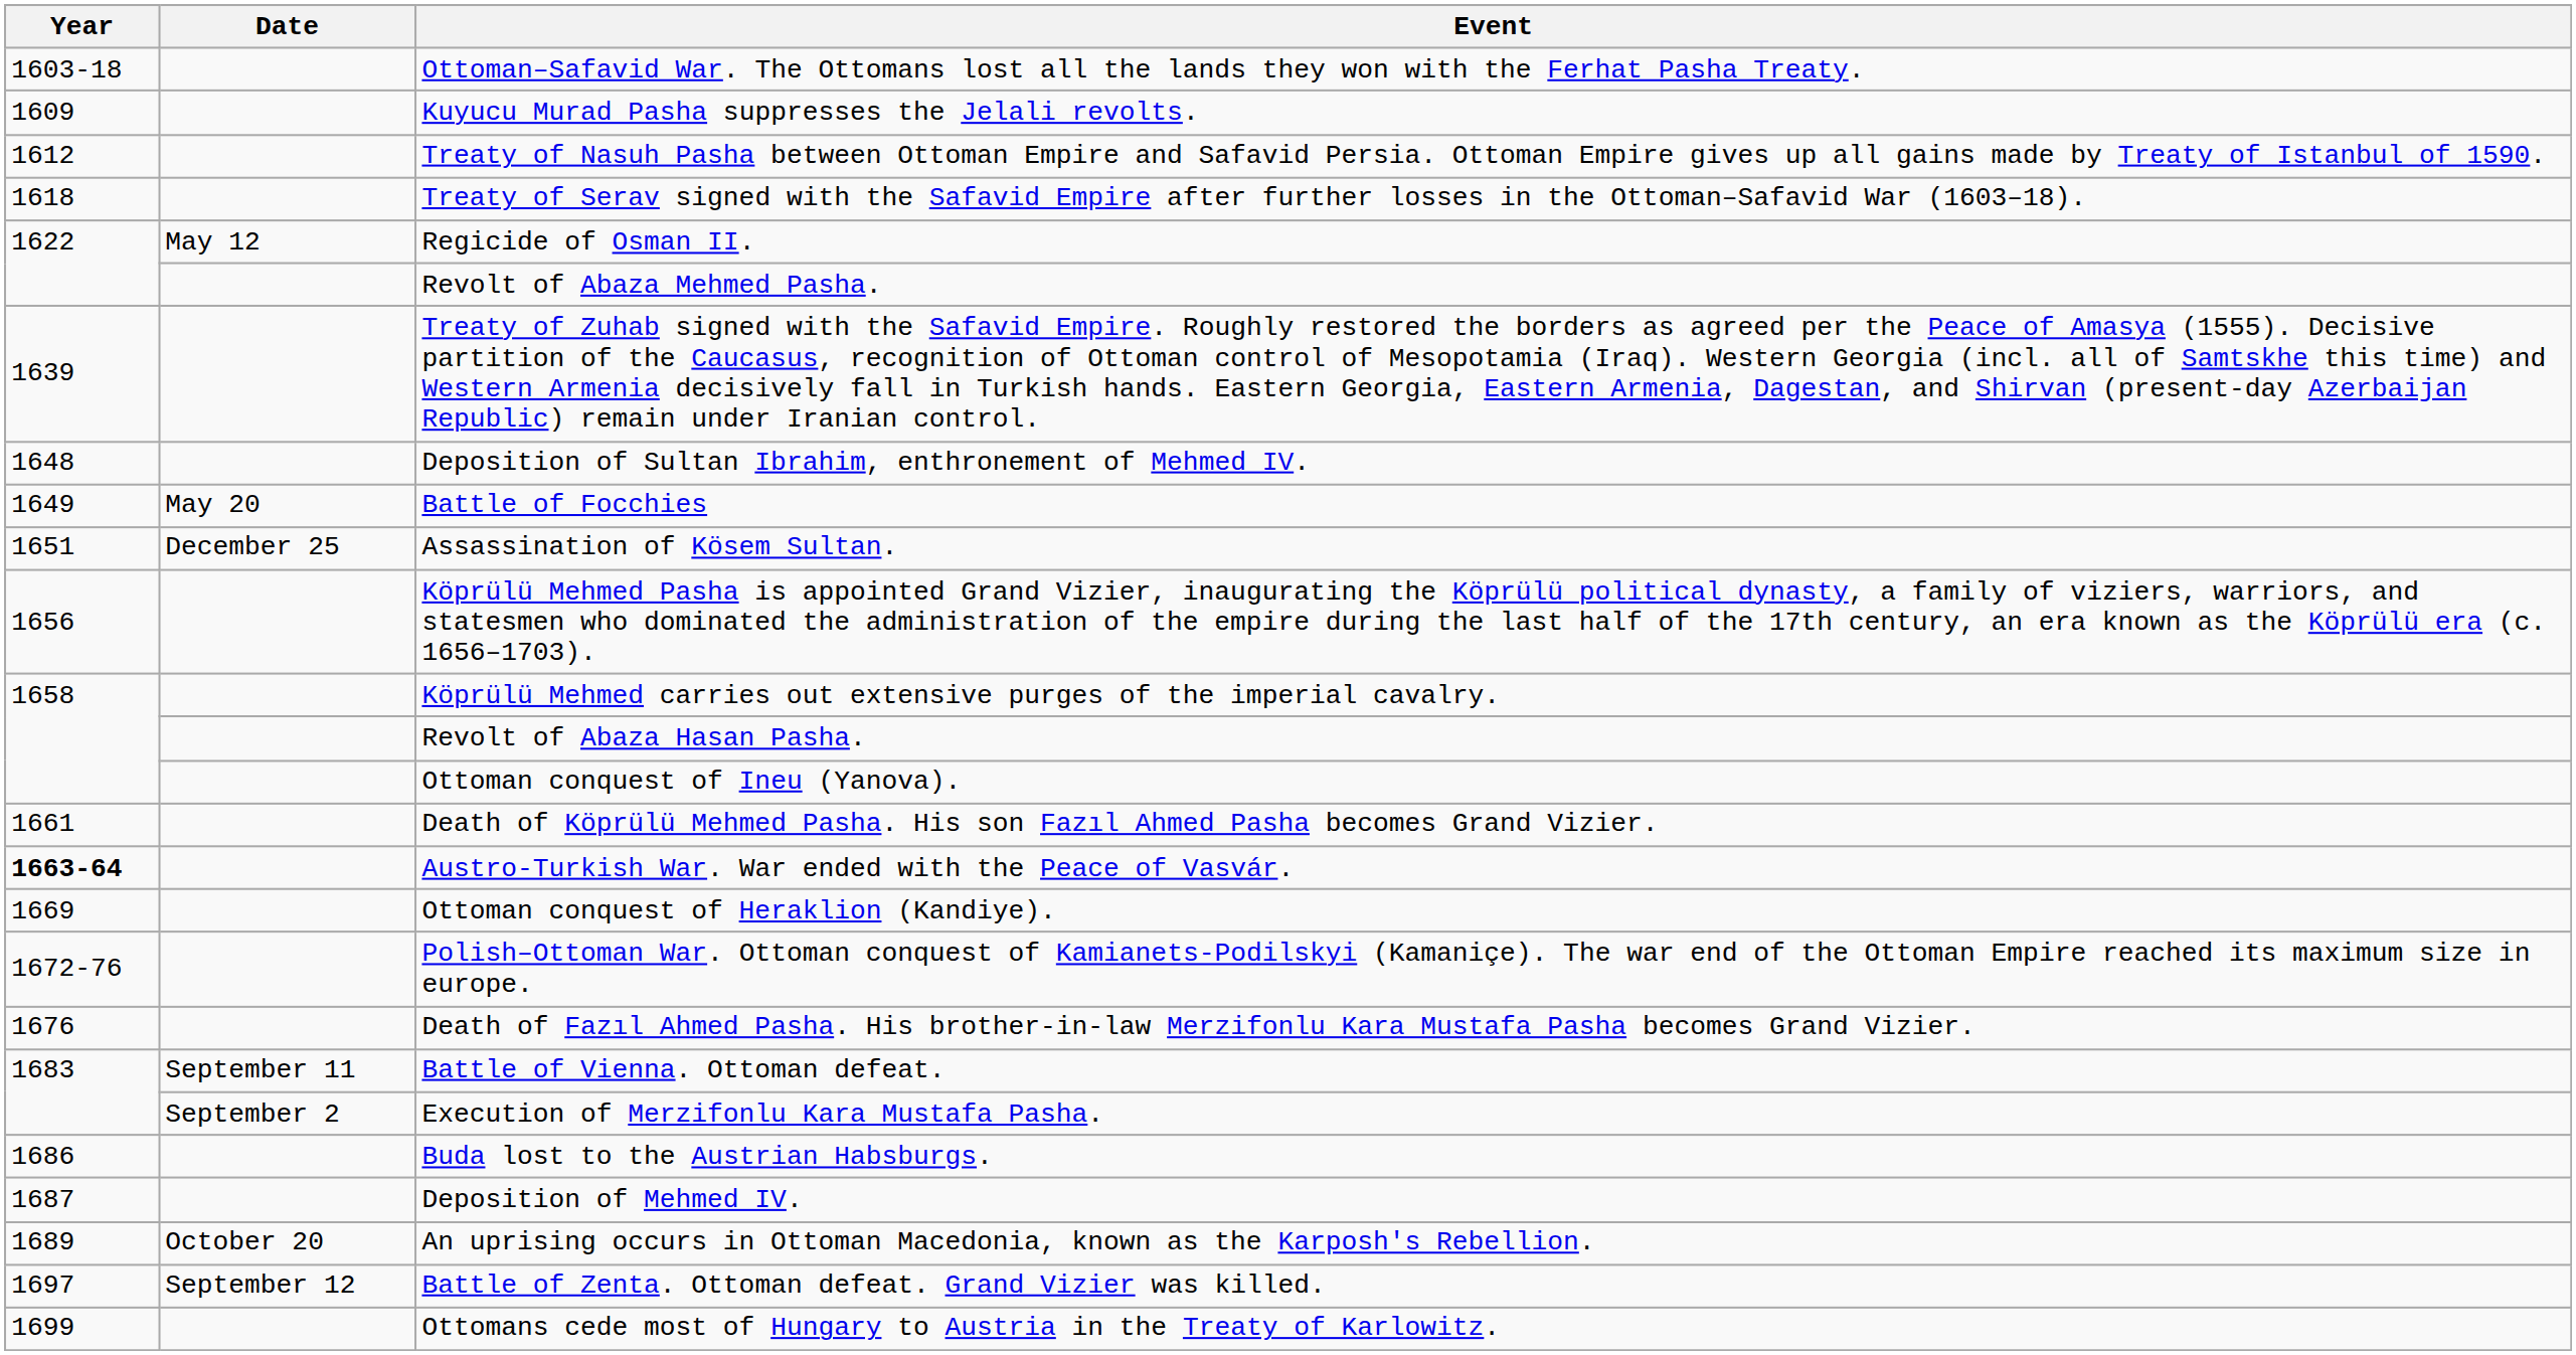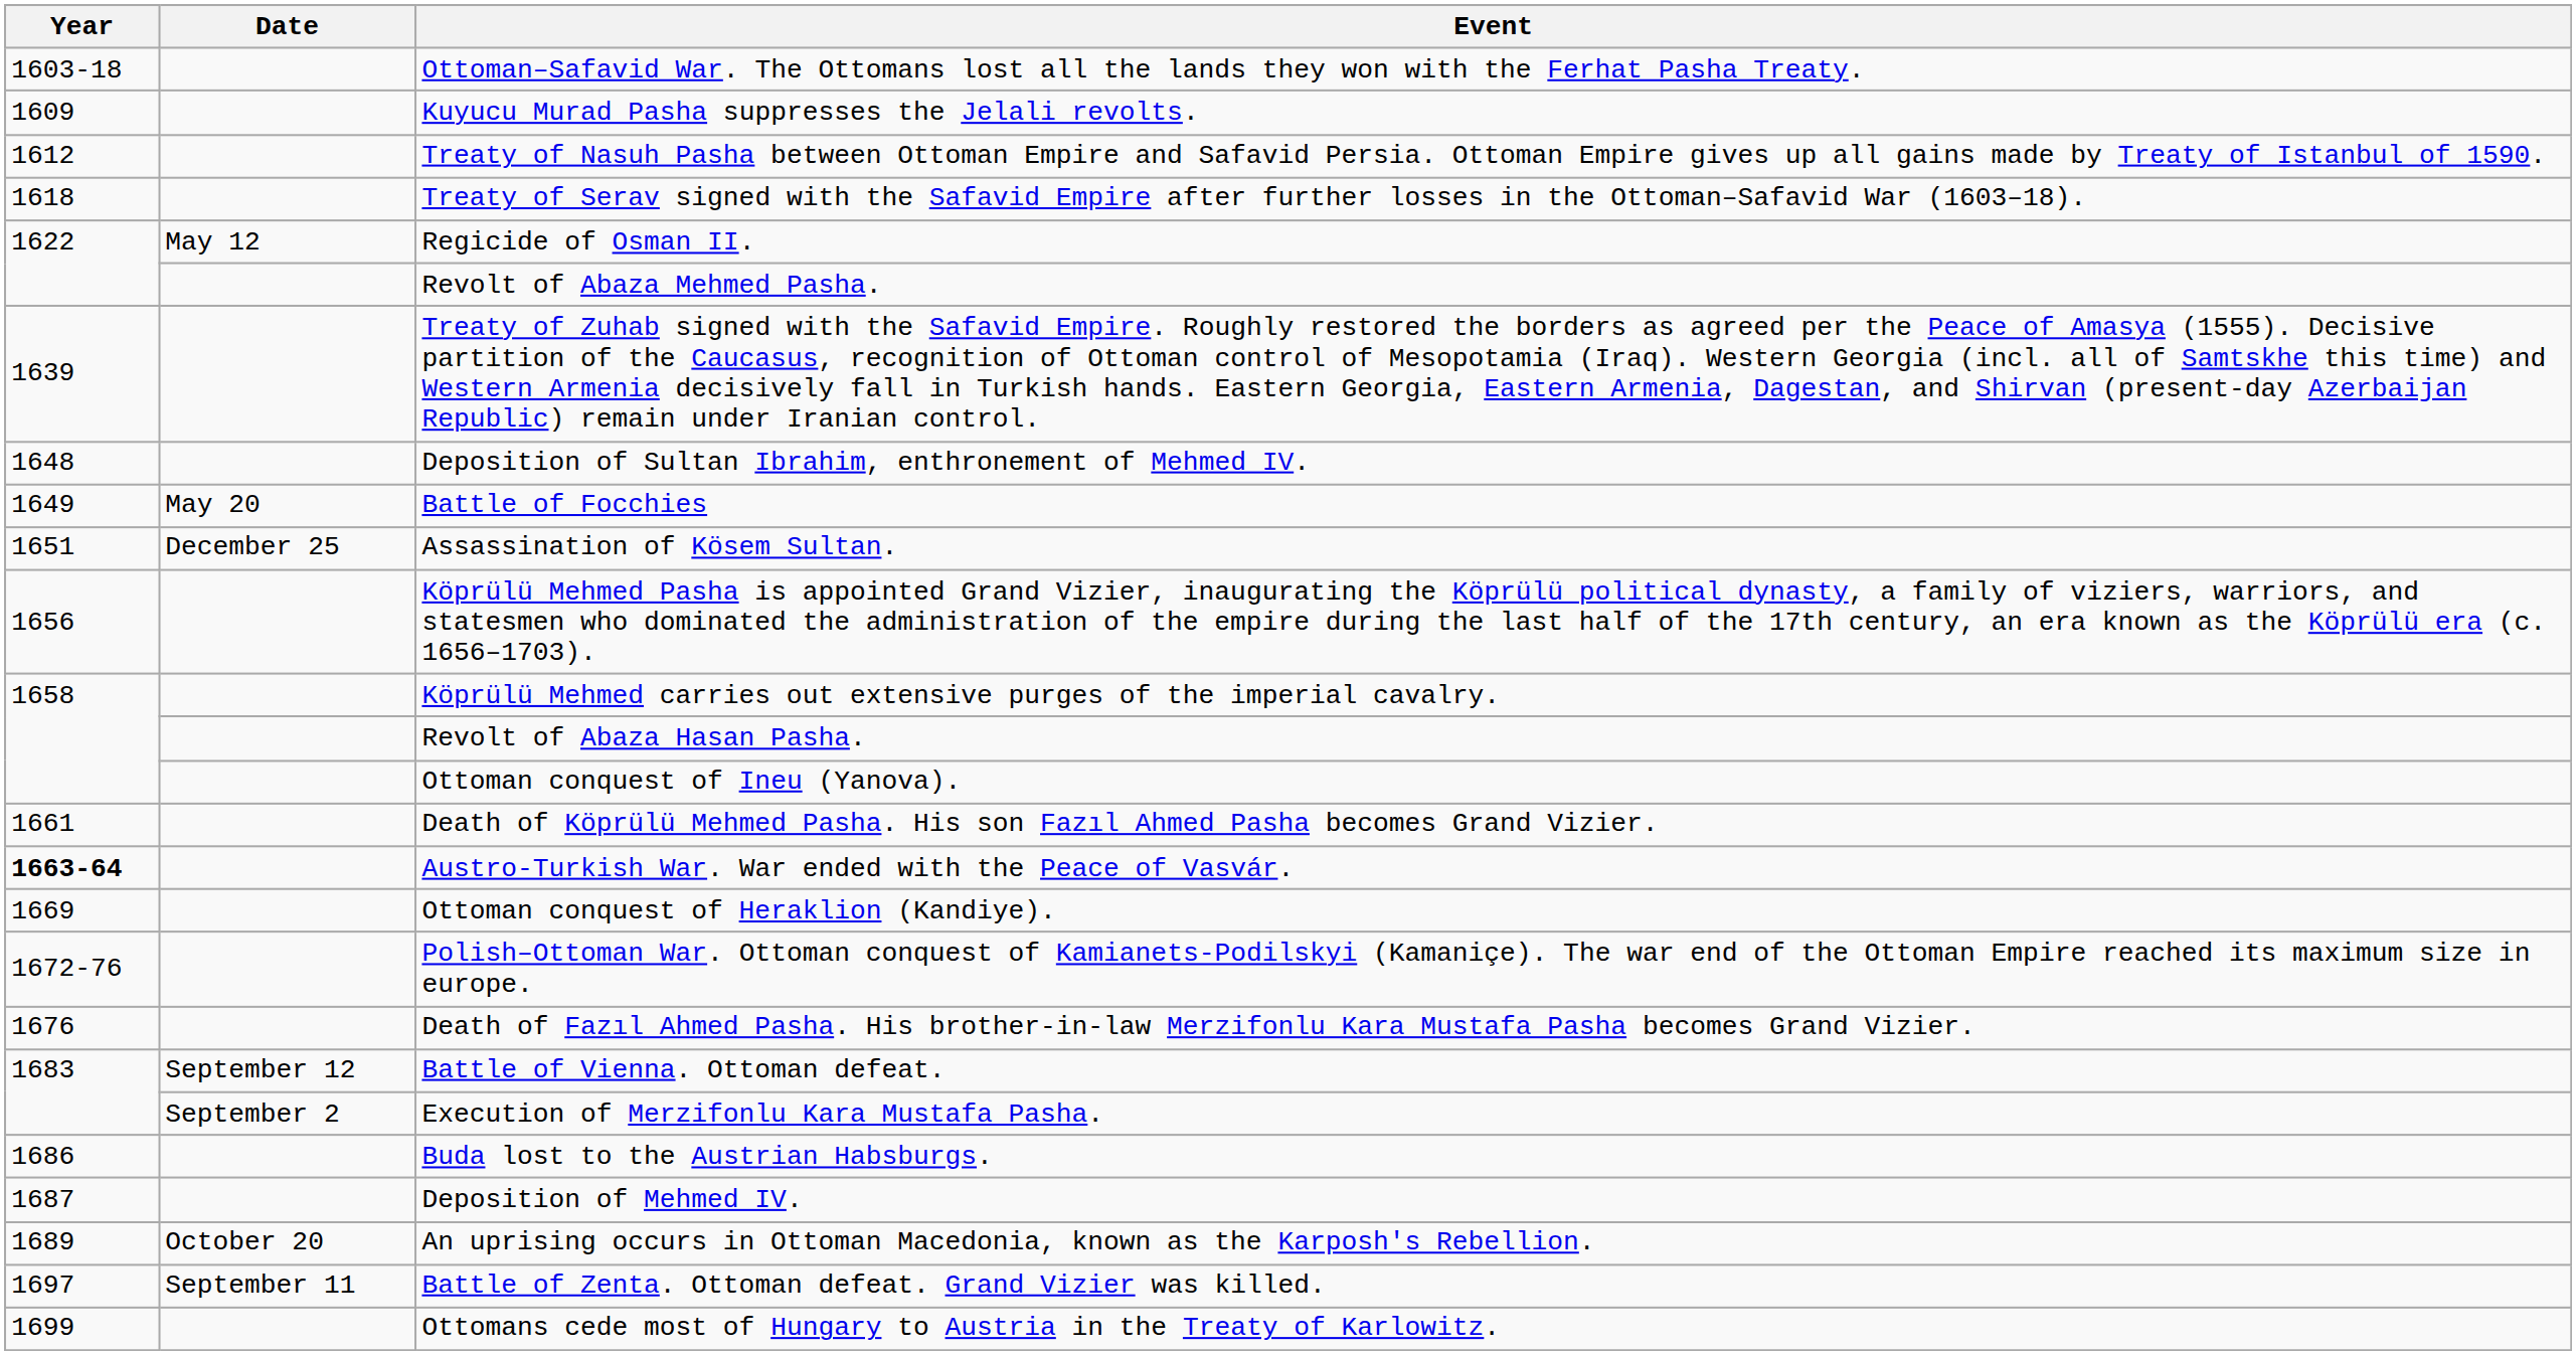Battle of Vienna. Ottoman defeat. | Date: September 11 -> September 12
Battle of Zenta. Ottoman defeat. Grand Vizier was killed. | Date: September 12 -> September 11
